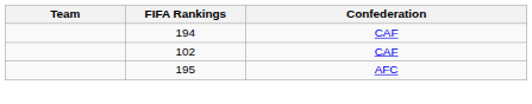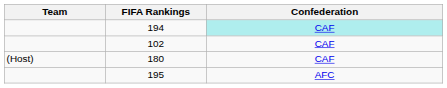194 | Confederation: no background -> paleturquoise background
+ row: (Host) | 180 | CAF
